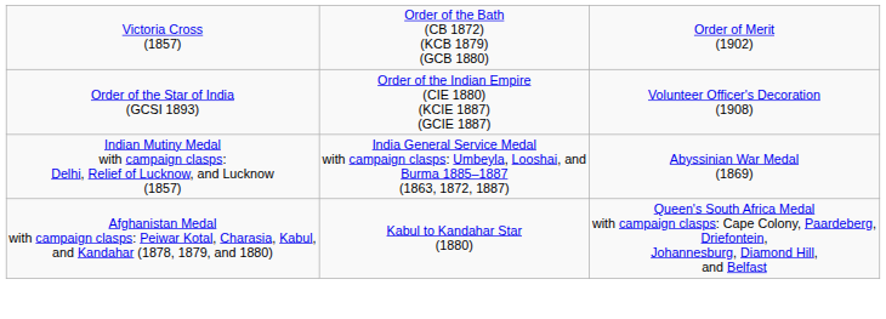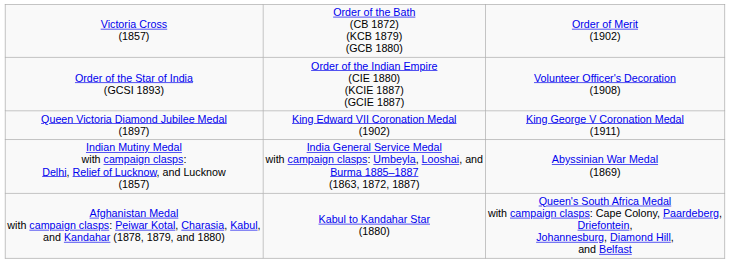+ row: Queen Victoria Diamond Jubilee Medal (1897) | King Edward VII Coronation Medal (1902) | King George V Coronation Medal (1911)
